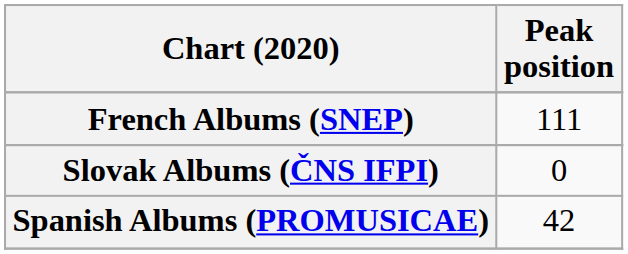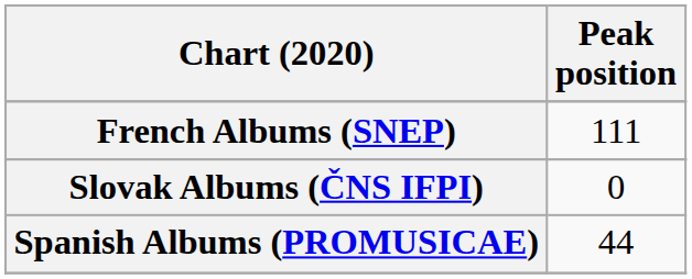Spanish Albums (PROMUSICAE) | Peak position: 42 -> 44
